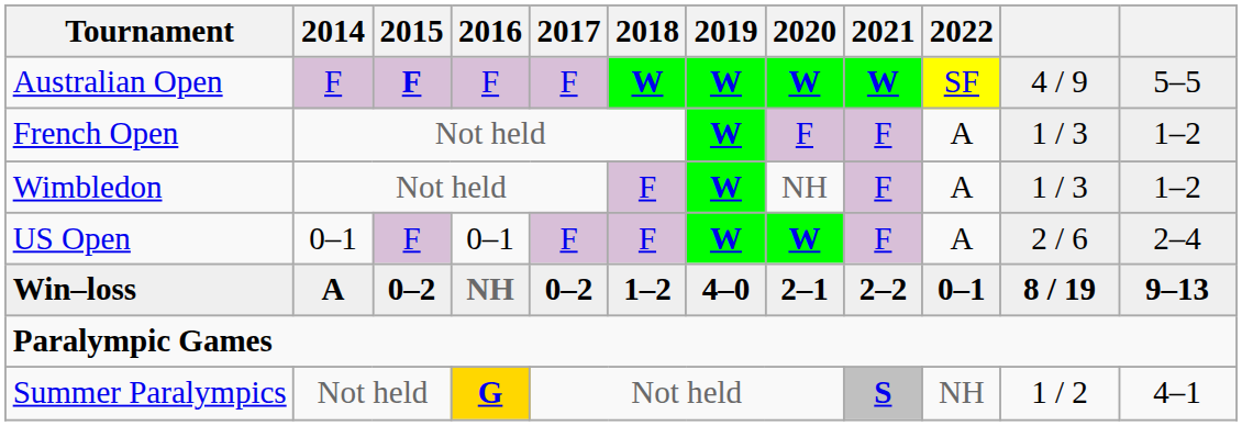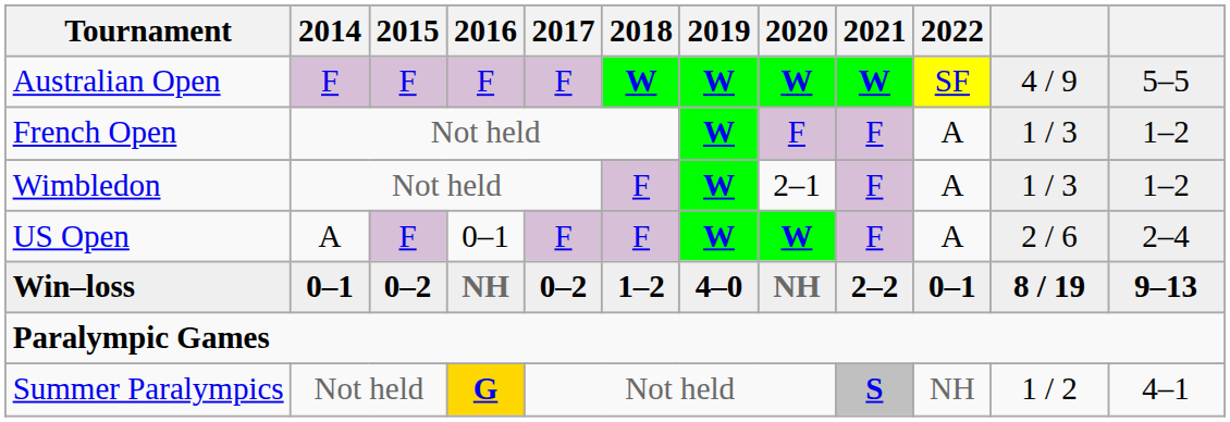Australian Open | 2015: bold -> normal
Wimbledon | 2020: NH -> 2–1
US Open | 2014: 0–1 -> A
Win–loss | 2014: A -> 0–1
Win–loss | 2020: 2–1 -> NH
